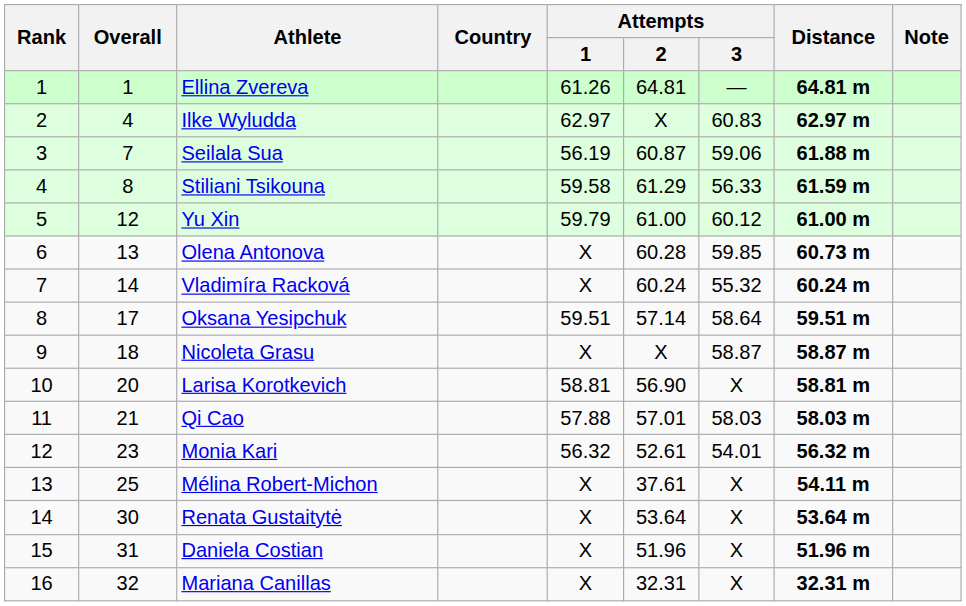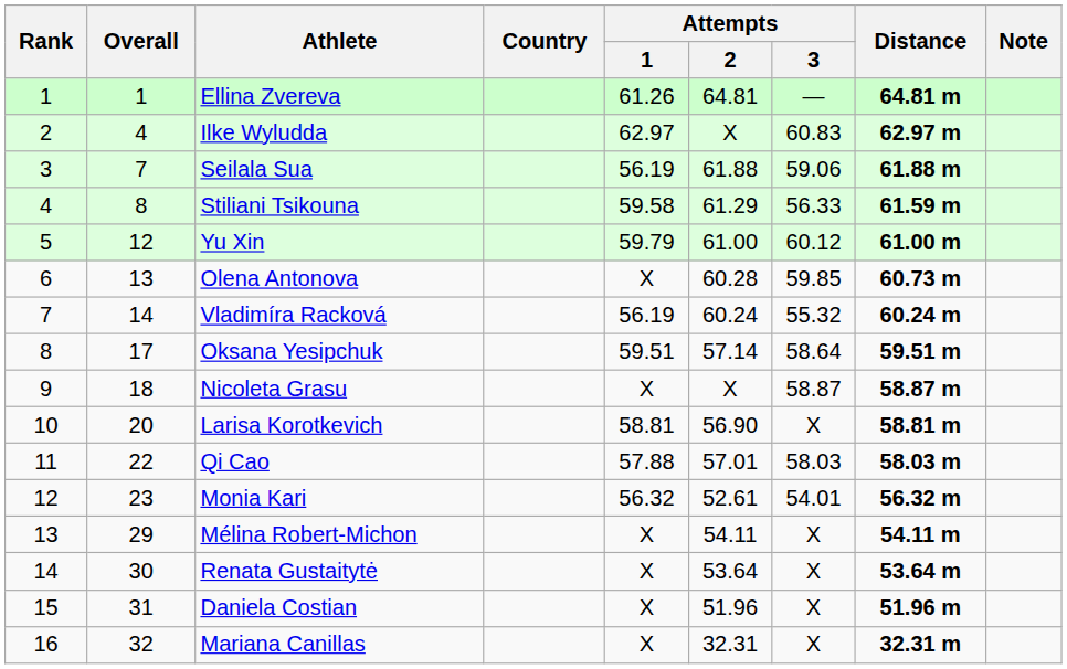Seilala Sua | Attempts / 2: 60.87 -> 61.88
Vladimíra Racková | Attempts / 1: X -> 56.19
Qi Cao | Overall: 21 -> 22
Mélina Robert-Michon | Overall: 25 -> 29
Mélina Robert-Michon | Attempts / 2: 37.61 -> 54.11
